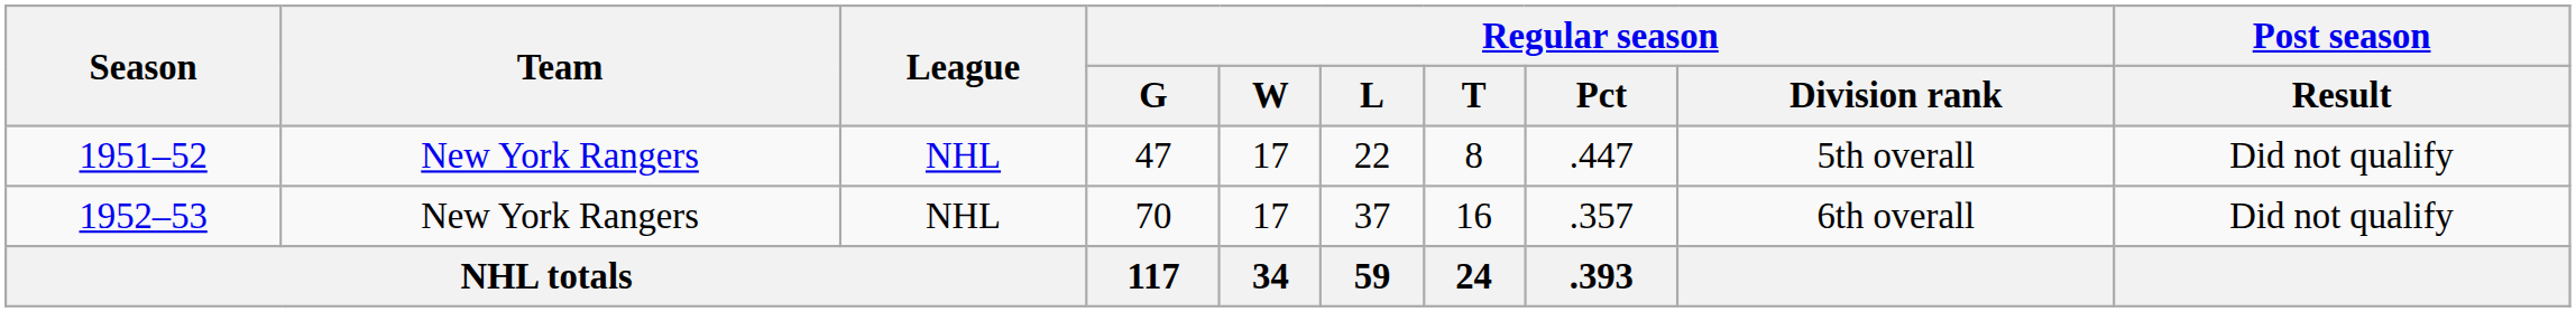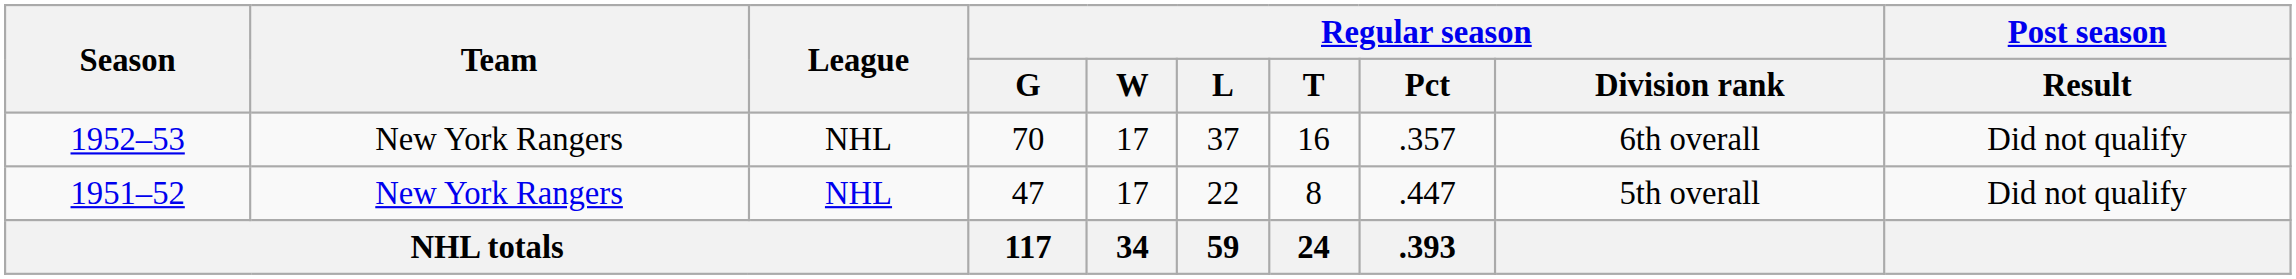rows swapped: 1951–52 <-> 1952–53
